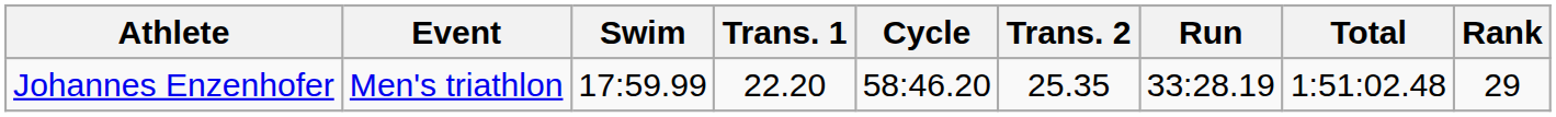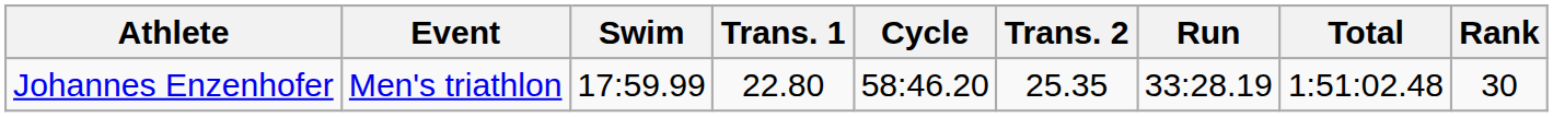Johannes Enzenhofer | Trans. 1: 22.20 -> 22.80
Johannes Enzenhofer | Rank: 29 -> 30
